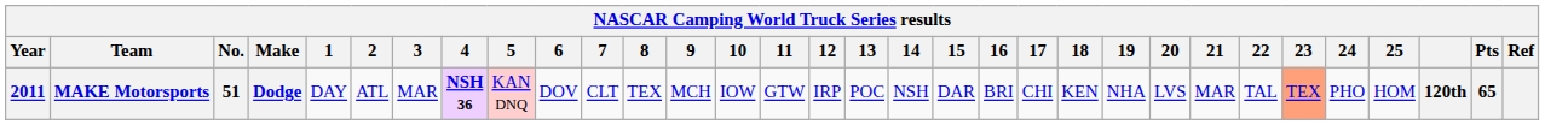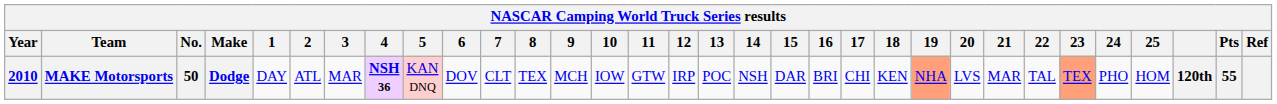MAKE Motorsports | Year: 2011 -> 2010
MAKE Motorsports | No.: 51 -> 50
MAKE Motorsports | 19: no background -> lightsalmon background
MAKE Motorsports | Pts: 65 -> 55
